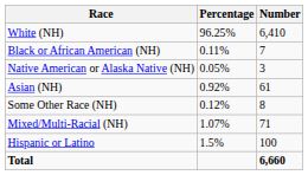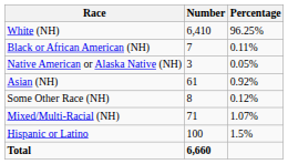columns swapped: Number <-> Percentage
